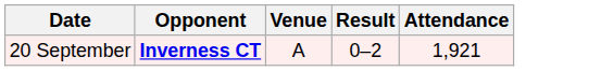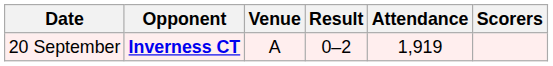+ column: Scorers
20 September | Attendance: 1,921 -> 1,919
